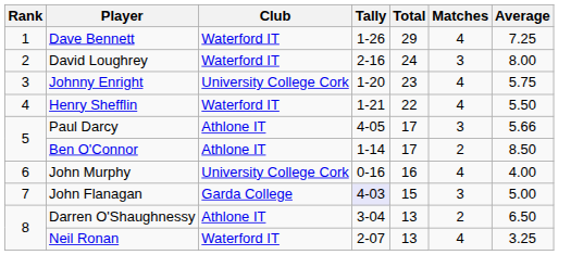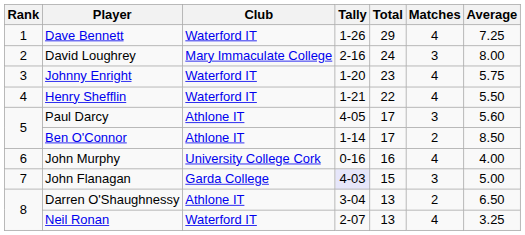David Loughrey | Club: Waterford IT -> Mary Immaculate College
Johnny Enright | Club: University College Cork -> Waterford IT
Paul Darcy | Average: 5.66 -> 5.60
